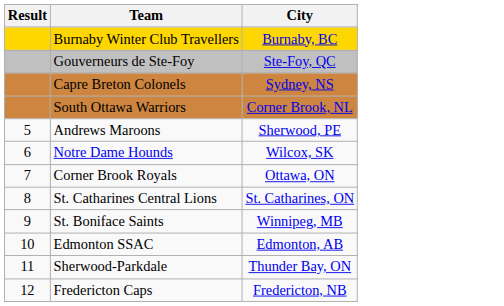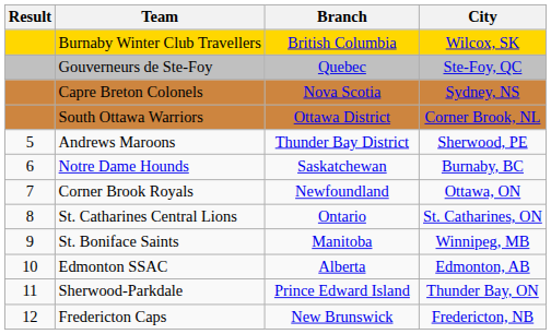+ column: Branch | British Columbia | Quebec | Nova Scotia | Ottawa District | Thunder Bay District | Saskatchewan | Newfoundland | Ontario | Manitoba | Alberta | Prince Edward Island | New Brunswick
Burnaby Winter Club Travellers | City: Burnaby, BC -> Wilcox, SK
Notre Dame Hounds | City: Wilcox, SK -> Burnaby, BC
